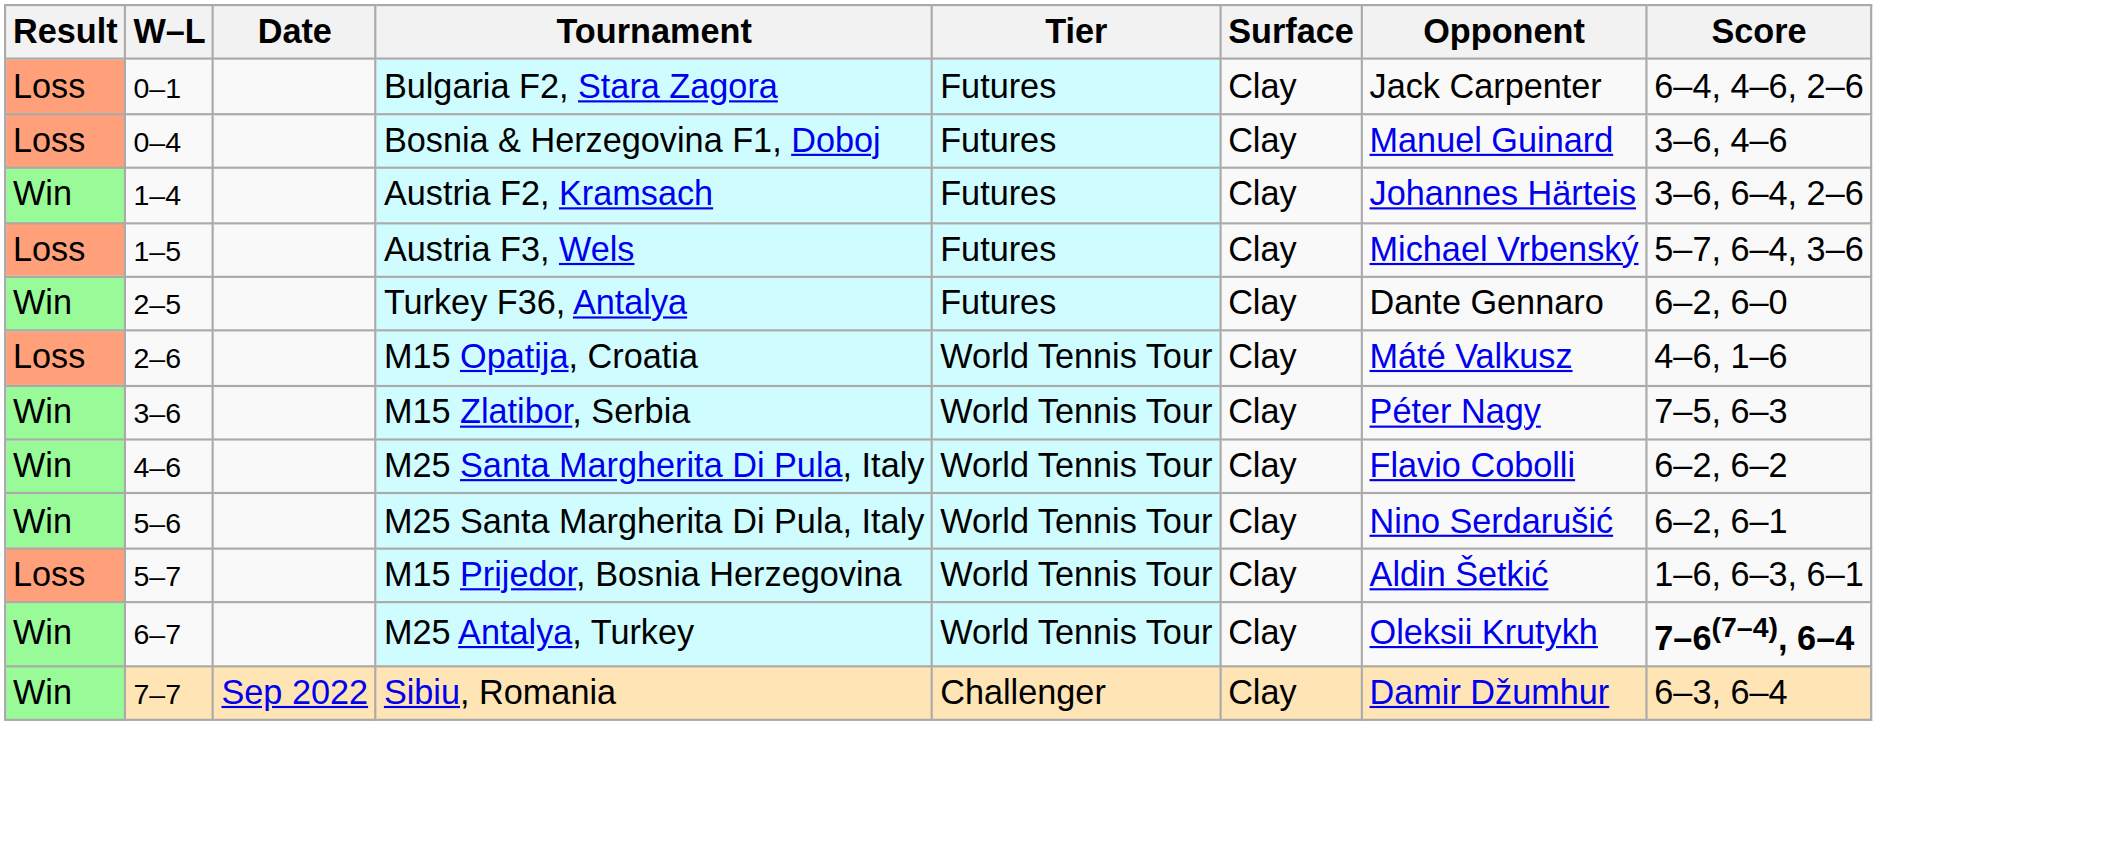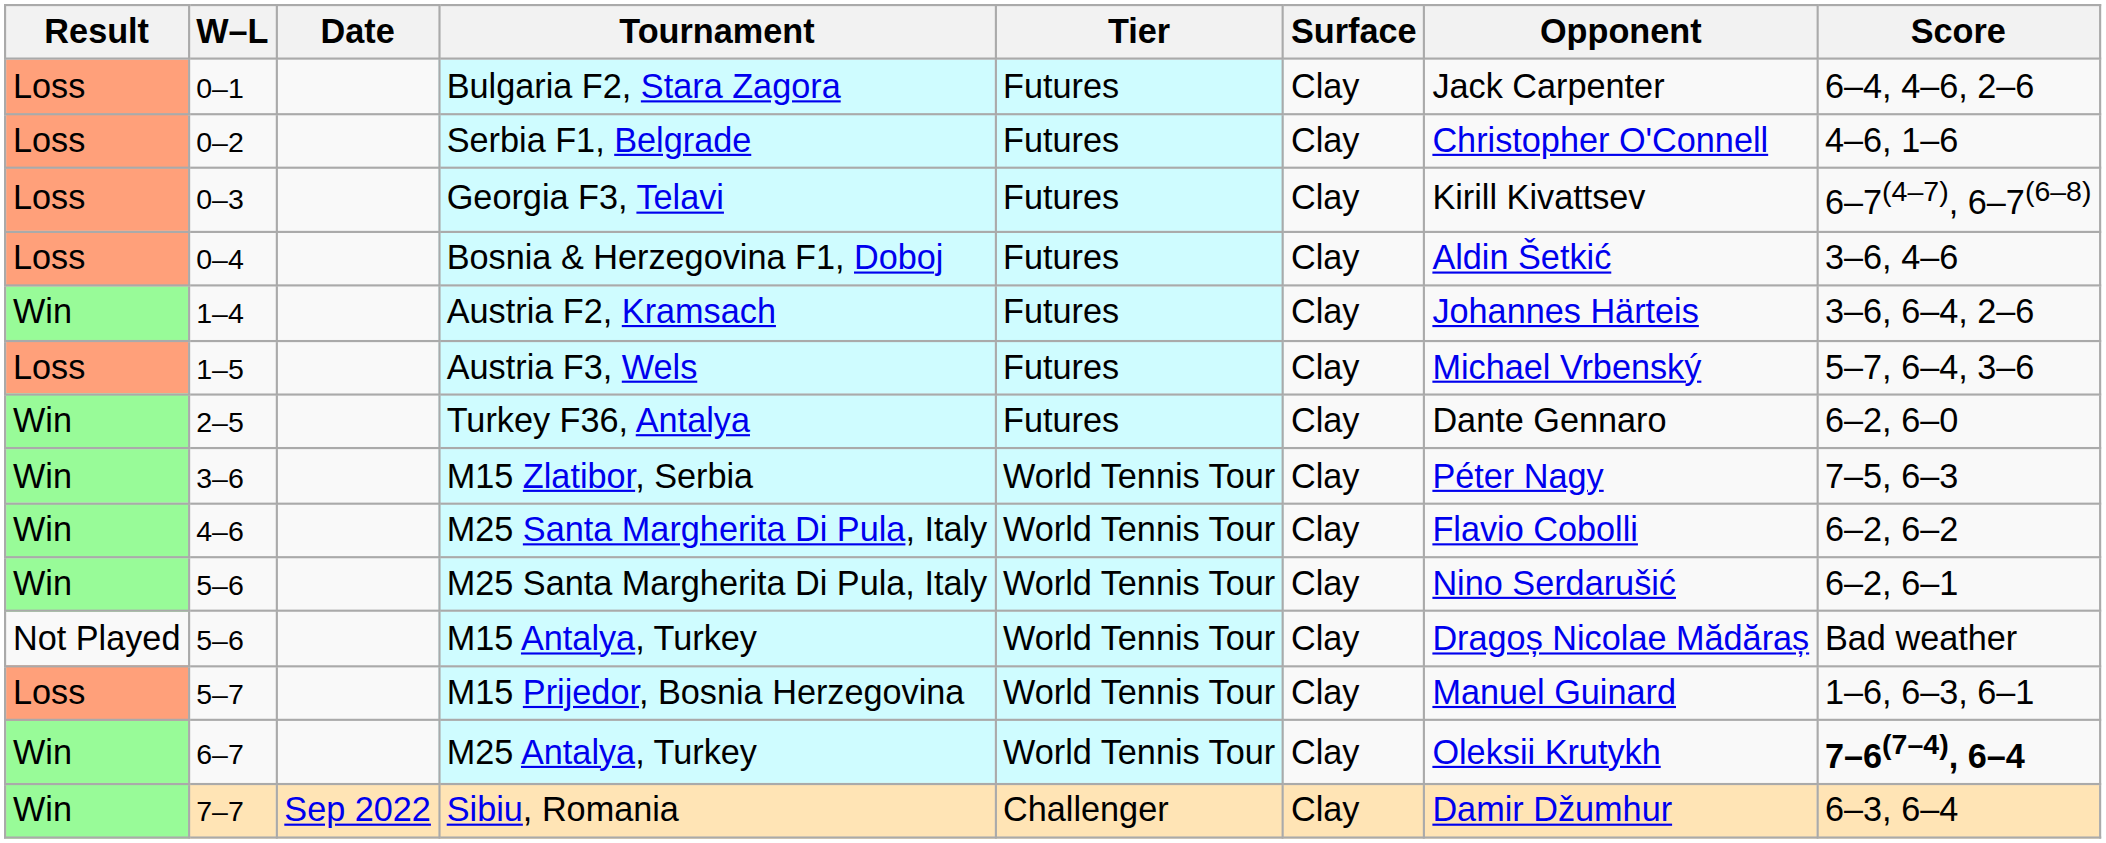+ row: Loss | 0–2 | Serbia F1, Belgrade | Futures | Clay | Christopher O'Connell | 4–6, 1–6
+ row: Loss | 0–3 | Georgia F3, Telavi | Futures | Clay | Kirill Kivattsev | 6–7(4–7), 6–7(6–8)
Bosnia & Herzegovina F1, Doboj | Opponent: Manuel Guinard -> Aldin Šetkić
- row: Loss | 2–6 | M15 Opatija, Croatia | World Tennis Tour | Clay | Máté Valkusz | 4–6, 1–6
+ row: Not Played | 5–6 | M15 Antalya, Turkey | World Tennis Tour | Clay | Dragoș Nicolae Mădăraș | Bad weather
M15 Prijedor, Bosnia Herzegovina | Opponent: Aldin Šetkić -> Manuel Guinard
